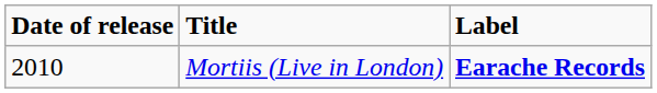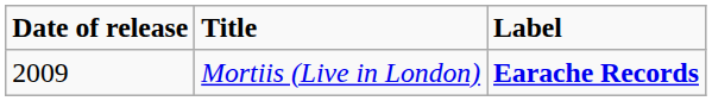Mortiis (Live in London) | Date of release: 2010 -> 2009
